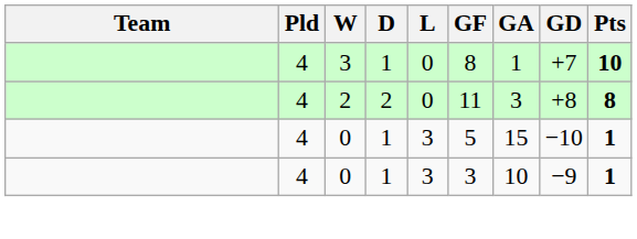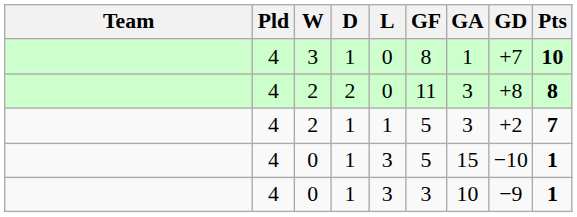+ row: 4 | 2 | 1 | 1 | 5 | 3 | +2 | 7
